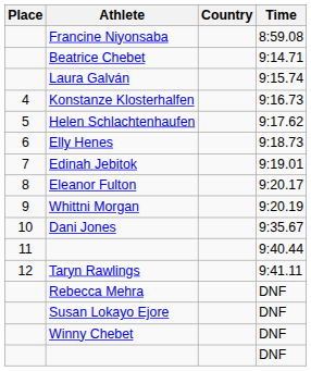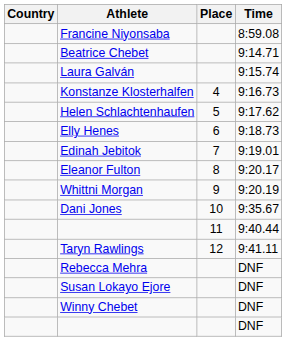columns swapped: Place <-> Country
